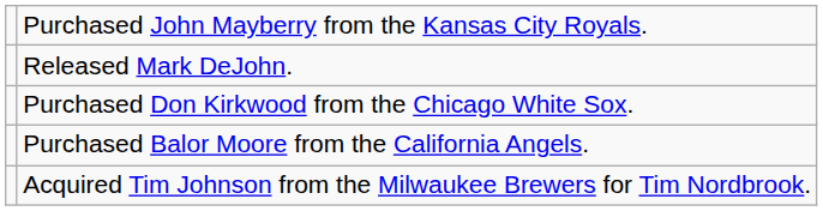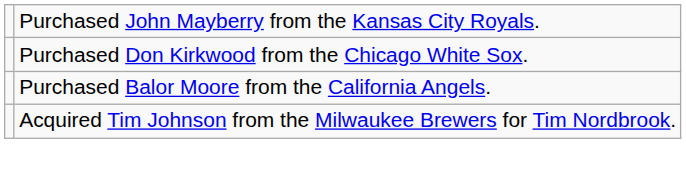- row: Released Mark DeJohn.
